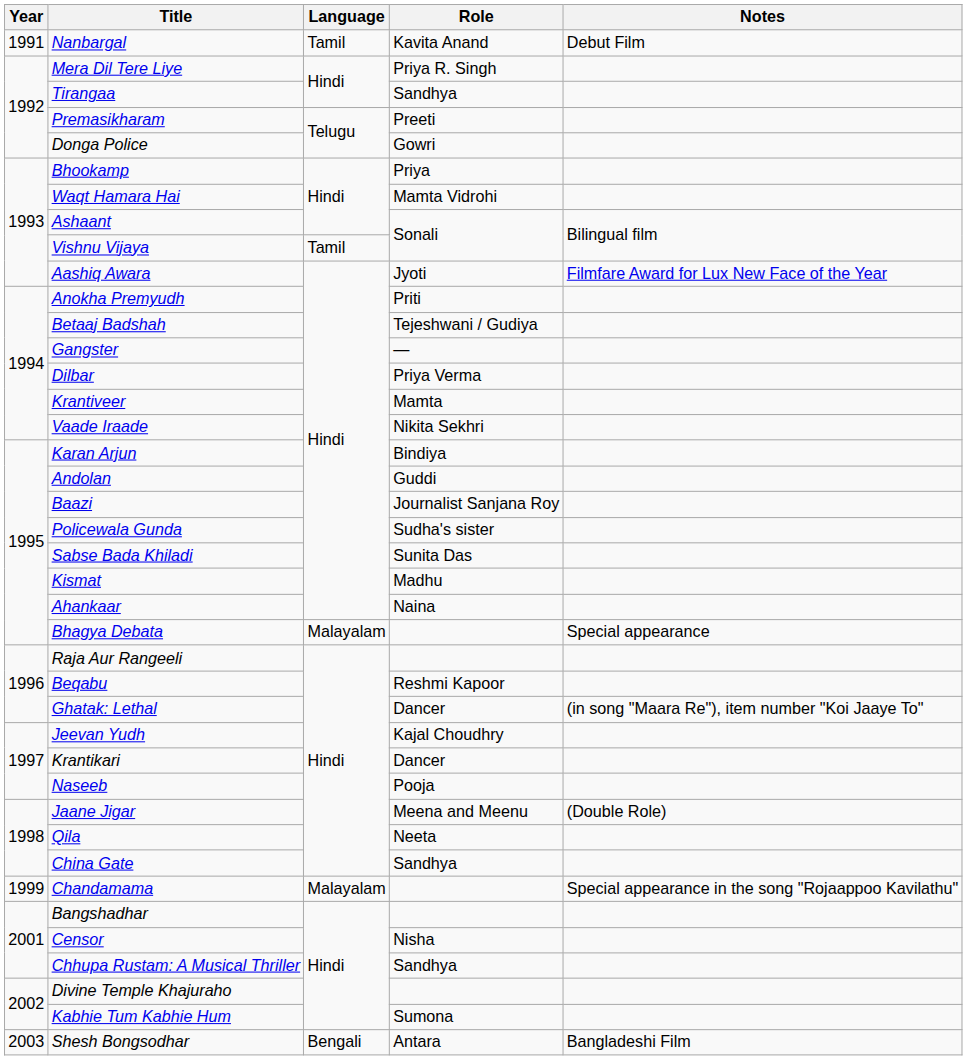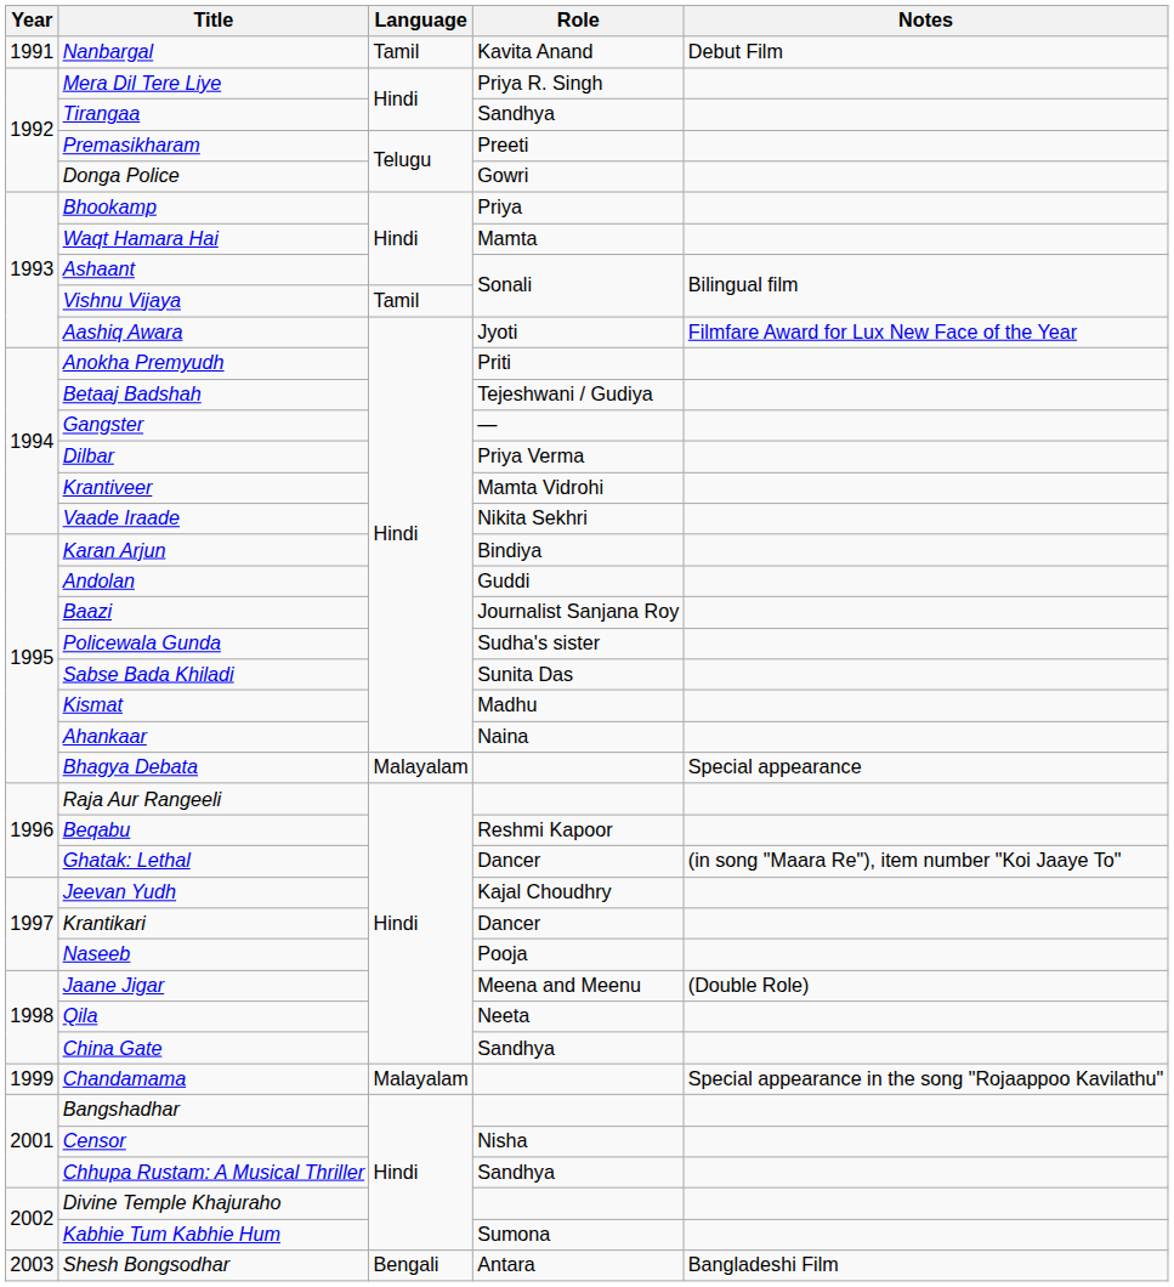Waqt Hamara Hai | Role: Mamta Vidrohi -> Mamta
Krantiveer | Role: Mamta -> Mamta Vidrohi
